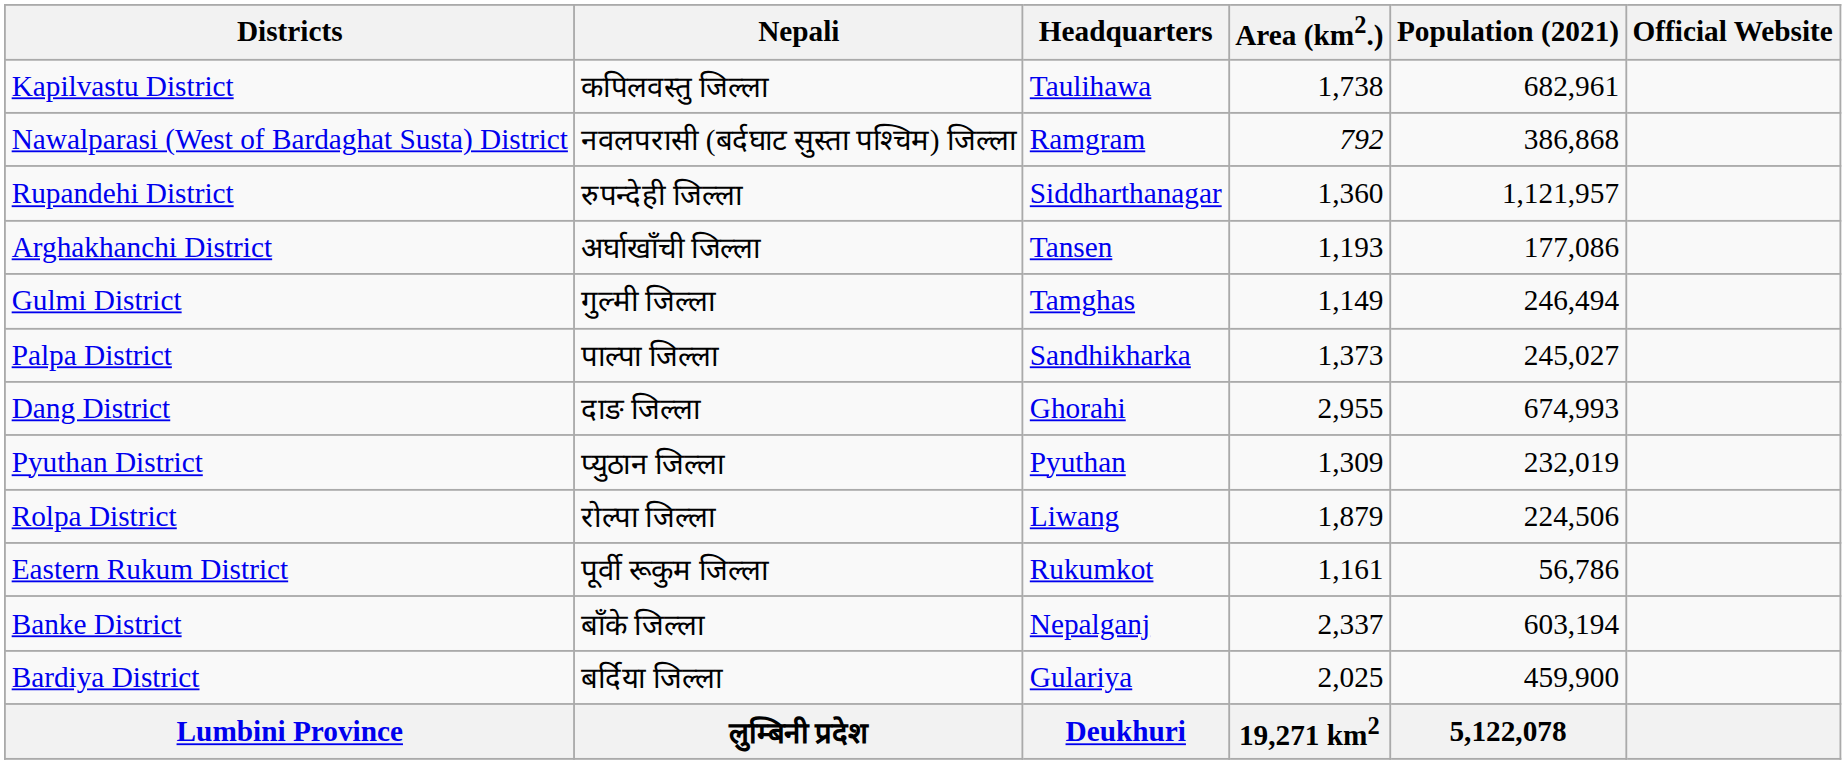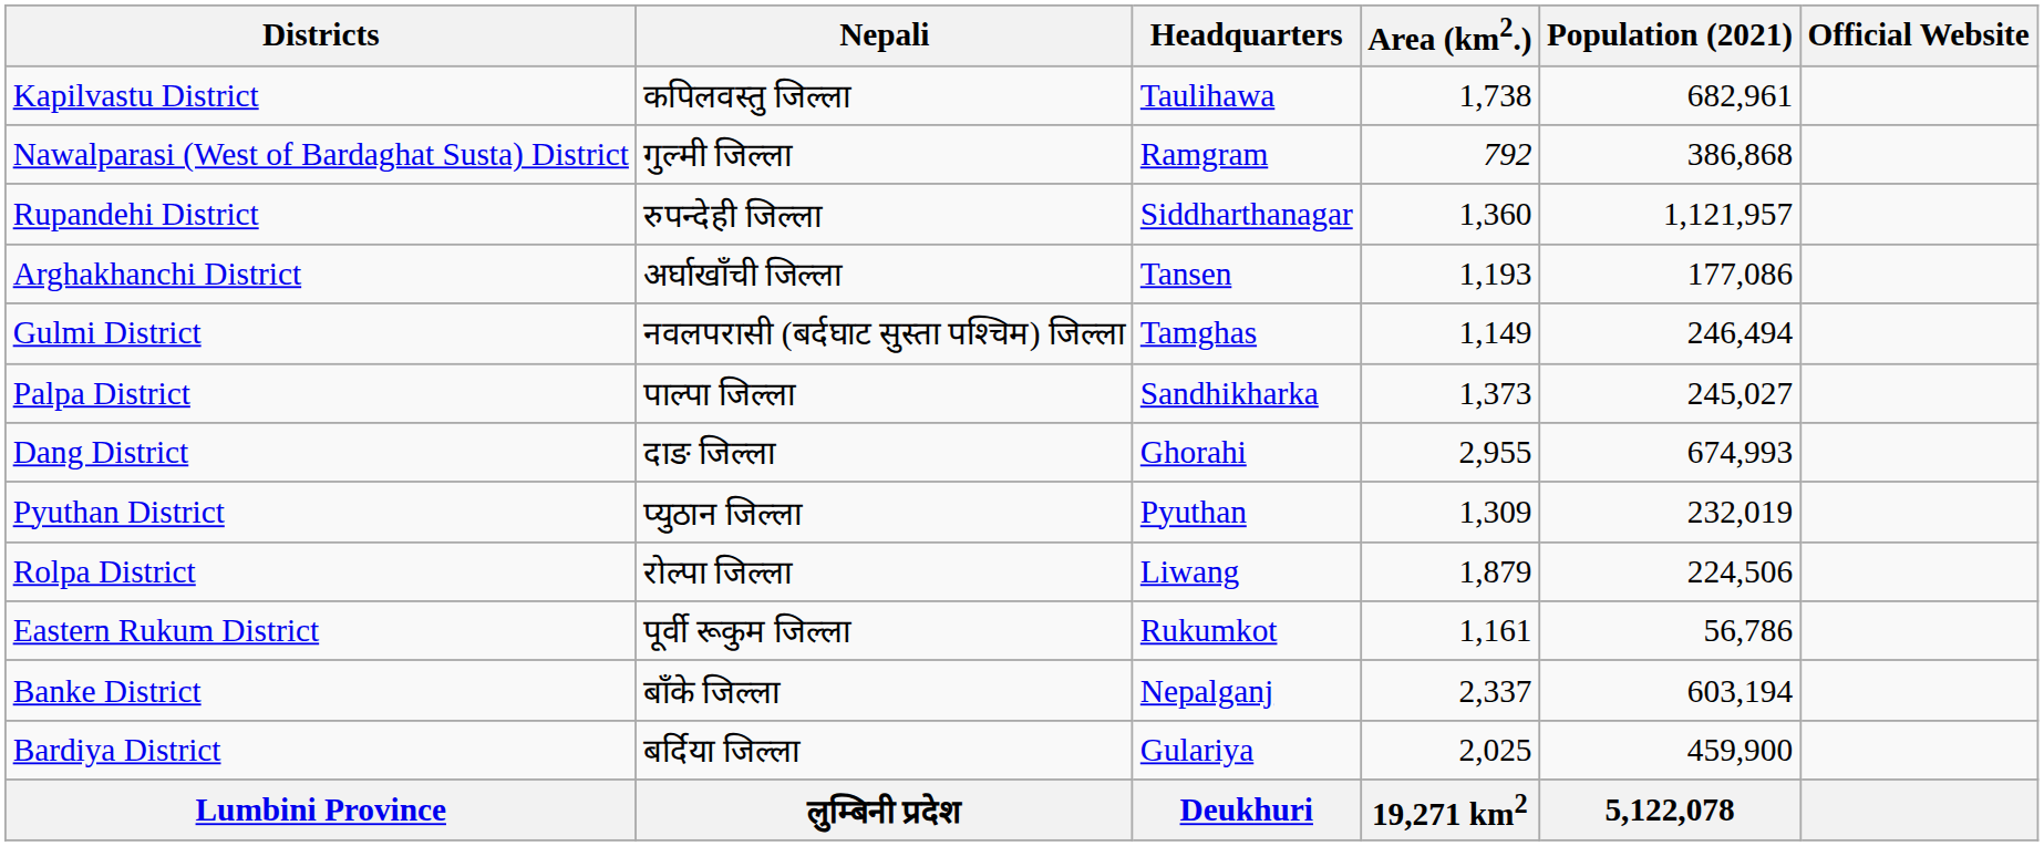Nawalparasi (West of Bardaghat Susta) District | Nepali: नवलपरासी (बर्दघाट सुस्ता पश्चिम) जिल्ला -> गुल्मी जिल्ला
Gulmi District | Nepali: गुल्मी जिल्ला -> नवलपरासी (बर्दघाट सुस्ता पश्चिम) जिल्ला
